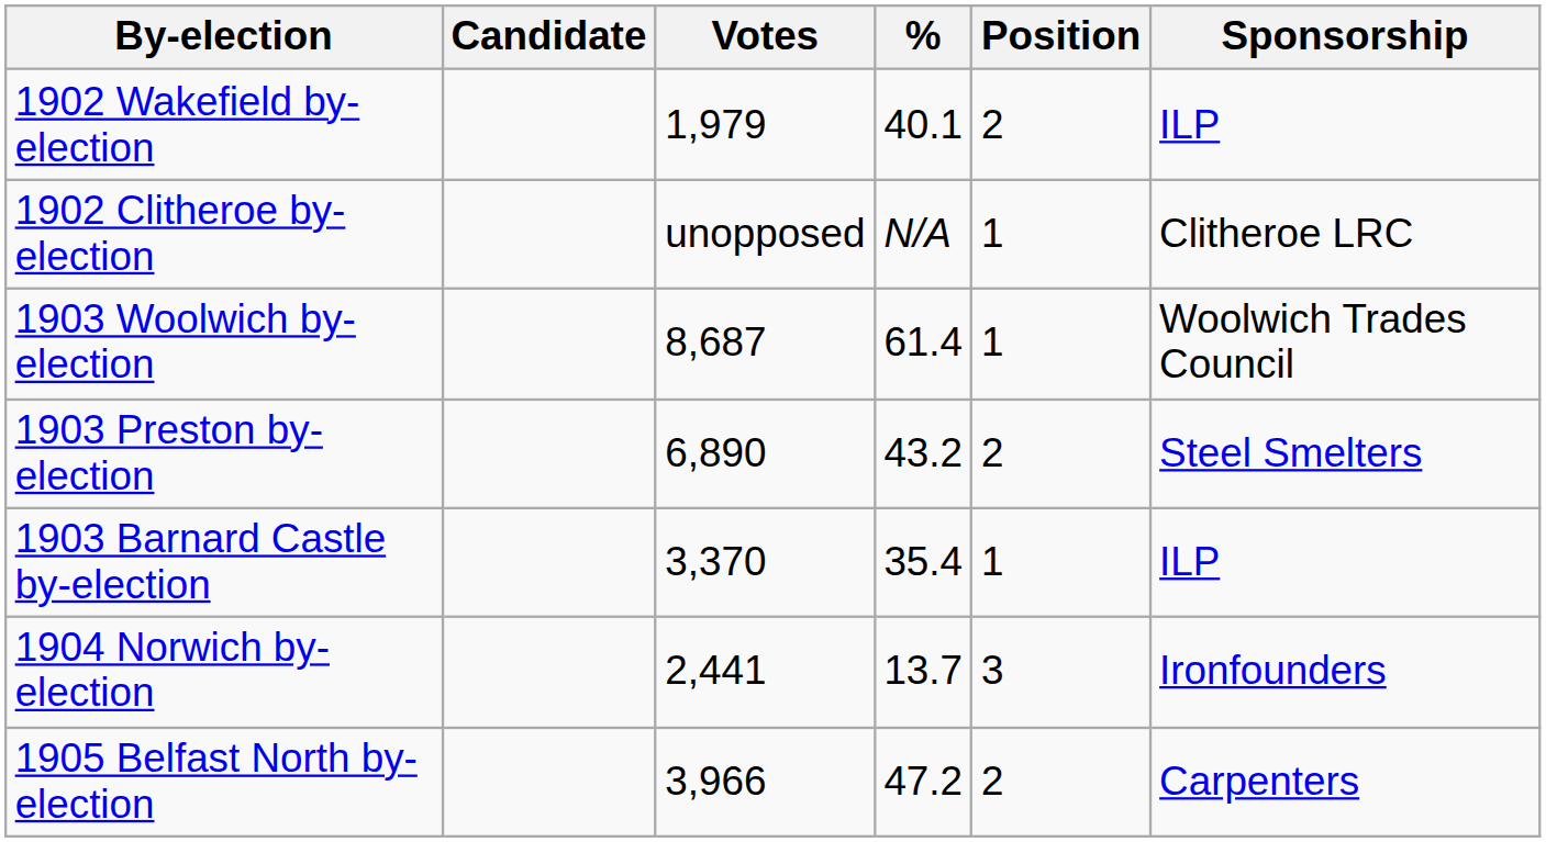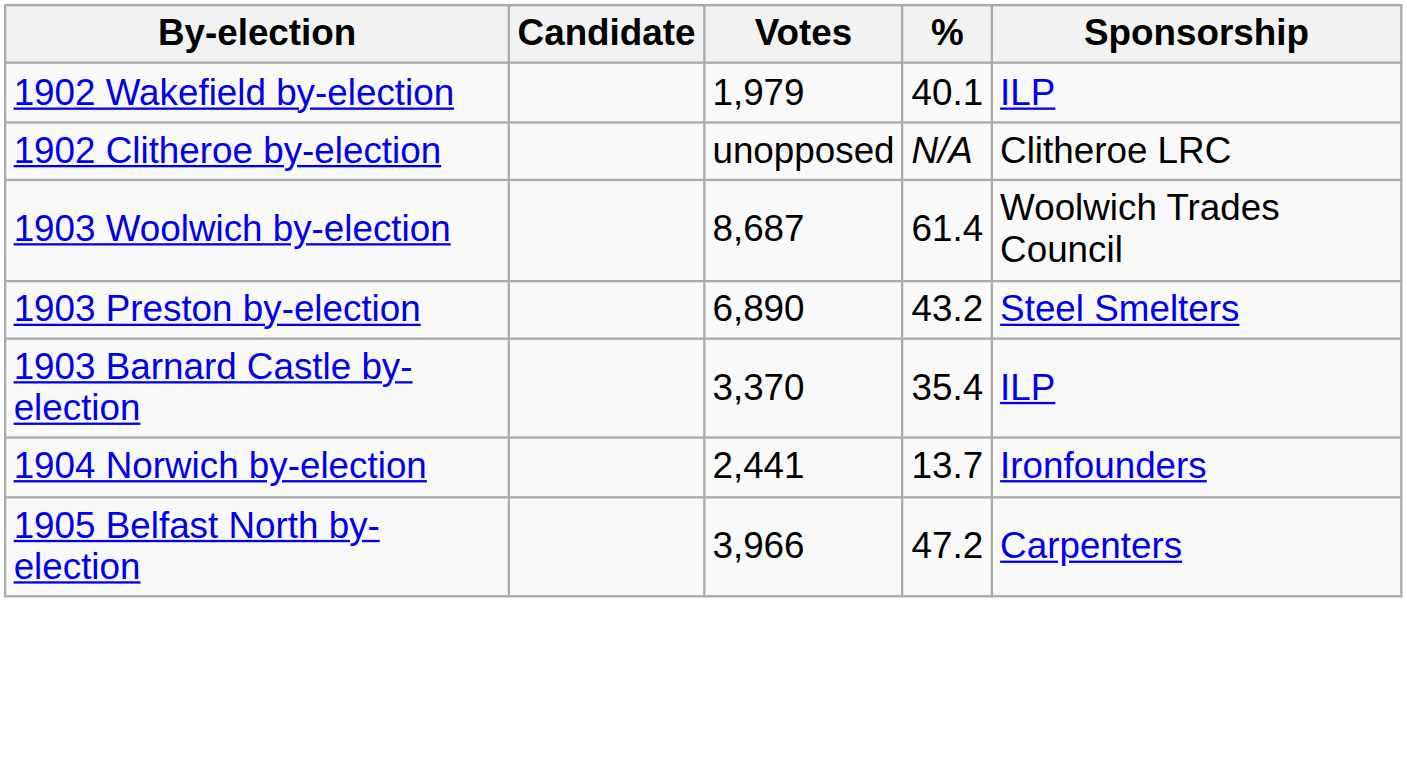- column: Position | 2 | 1 | 1 | 2 | 1 | 3 | 2
